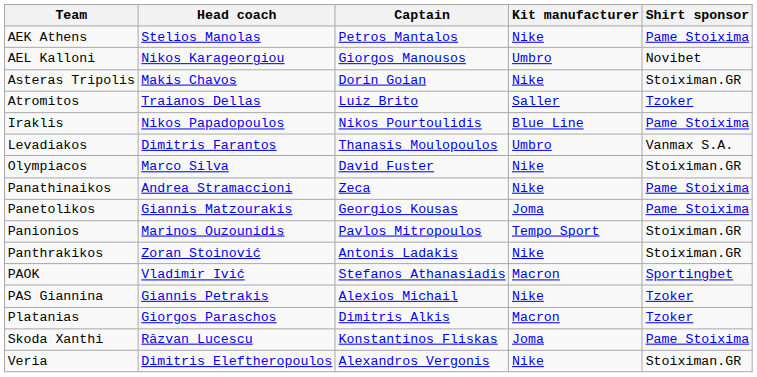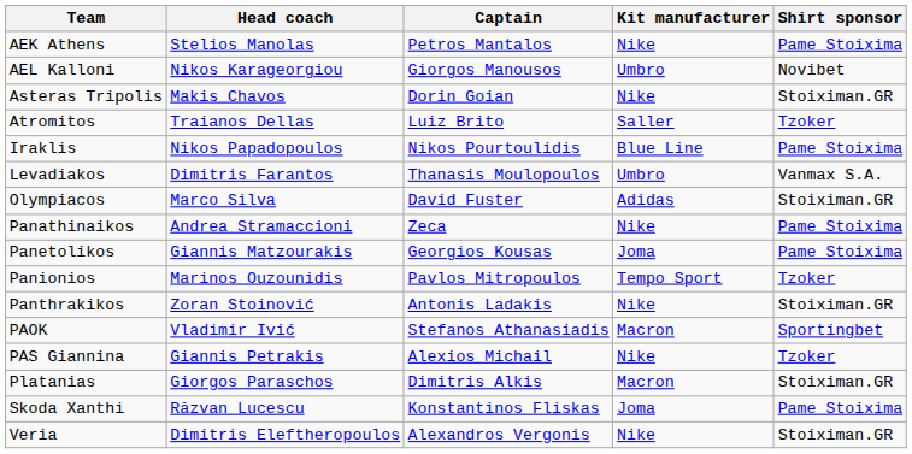Olympiacos | Kit manufacturer: Nike -> Adidas
Panionios | Shirt sponsor: Stoiximan.GR -> Tzoker
Platanias | Shirt sponsor: Tzoker -> Stoiximan.GR
